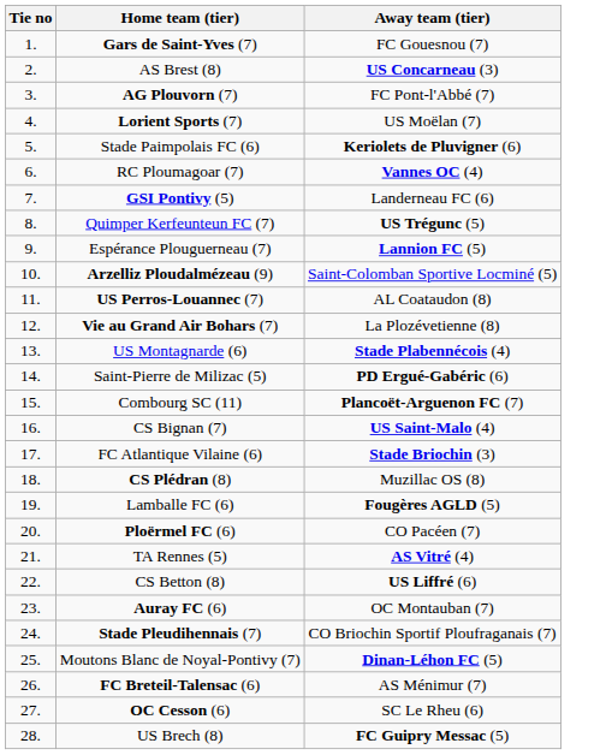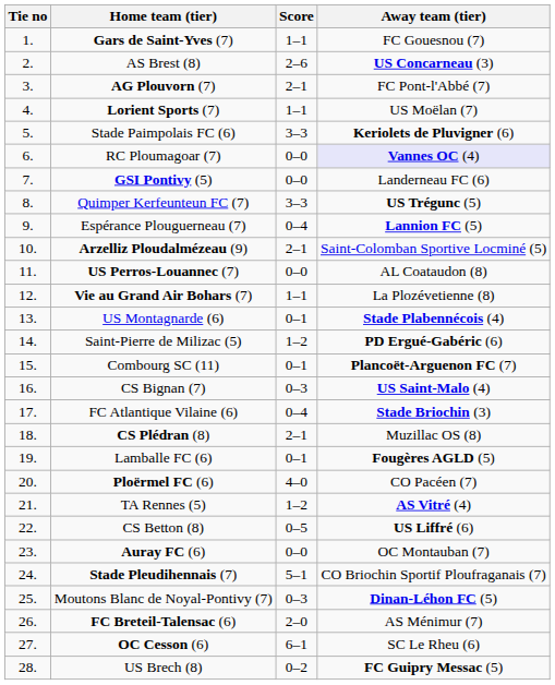+ column: Score | 1–1 | 2–6 | 2–1 | 1–1 | 3–3 | 0–0 | 0–0 | 3–3 | 0–4 | 2–1 | 0–0 | 1–1 | 0–1 | 1–2 | 0–1 | 0–3 | 0–4 | 2–1 | 0–1 | 4–0 | 1–2 | 0–5 | 0–0 | 5–1 | 0–3 | 2–0 | 6–1 | 0–2
RC Ploumagoar (7) | Away team (tier): no background -> lavender background
